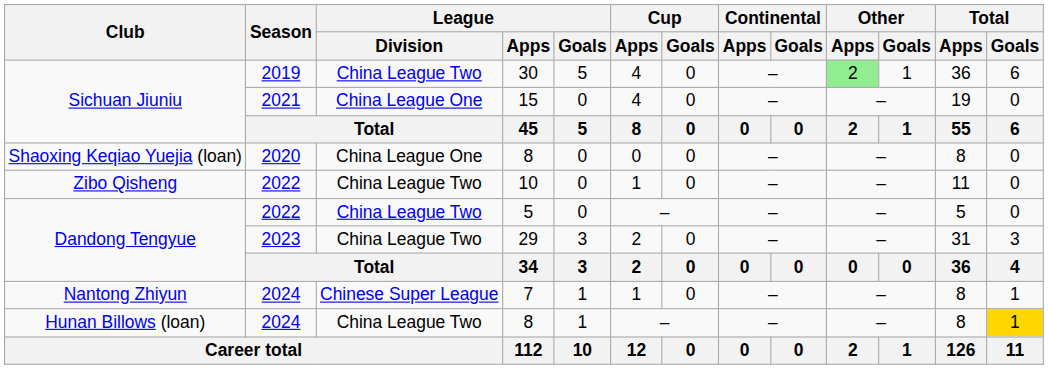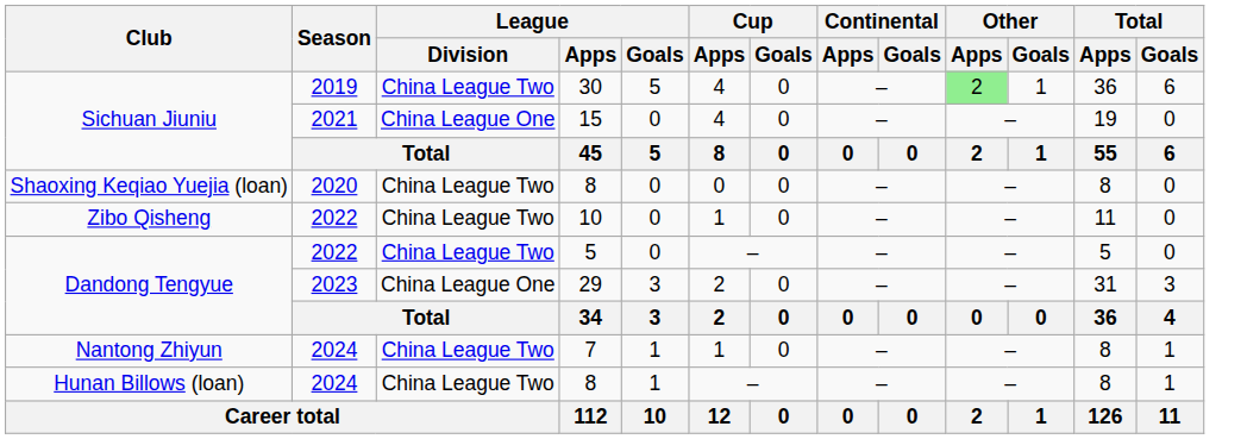Shaoxing Keqiao Yuejia (loan) / 8 | League / Division: China League One -> China League Two
29 | League / Division: China League Two -> China League One
7 | League / Division: Chinese Super League -> China League Two
Hunan Billows (loan) / 8 | Total / Goals: gold background -> no background
